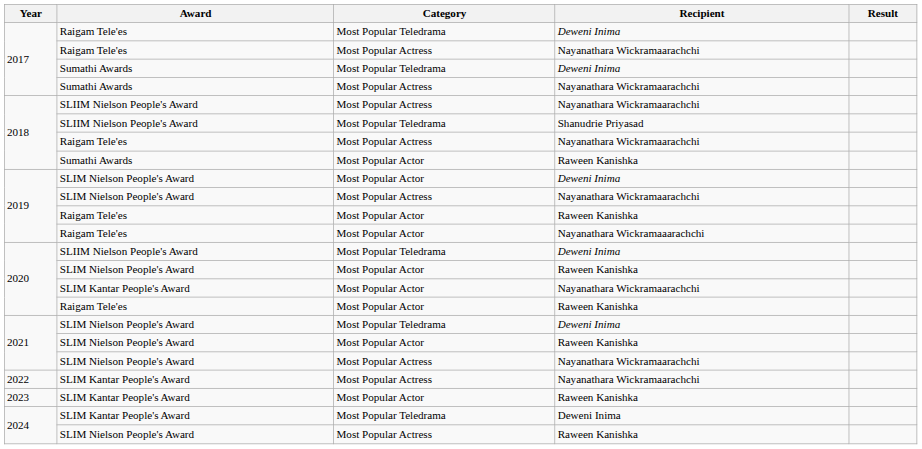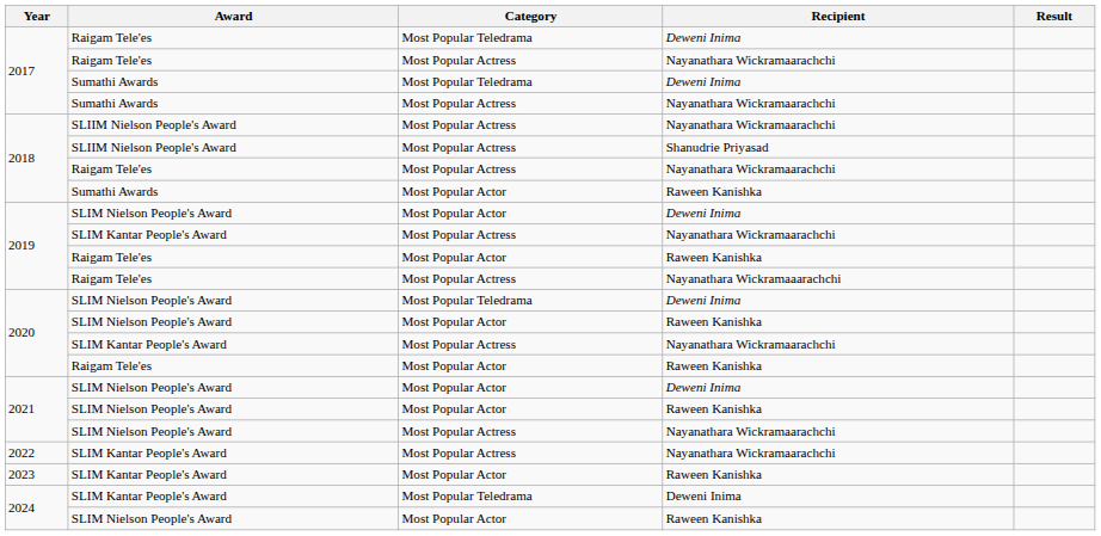2018 / Shanudrie Priyasad | Category: Most Popular Teledrama -> Most Popular Actress
2019 / Nayanathara Wickramaarachchi | Award: SLIM Nielson People's Award -> SLIM Kantar People's Award
2019 / Nayanathara Wickramaaarachchi | Category: Most Popular Actor -> Most Popular Actress
2020 / Deweni Inima | Award: SLIIM Nielson People's Award -> SLIM Nielson People's Award
2020 / Nayanathara Wickramaarachchi | Category: Most Popular Actor -> Most Popular Actress
2021 / Deweni Inima | Category: Most Popular Teledrama -> Most Popular Actor
2024 / Raween Kanishka | Category: Most Popular Actress -> Most Popular Actor
